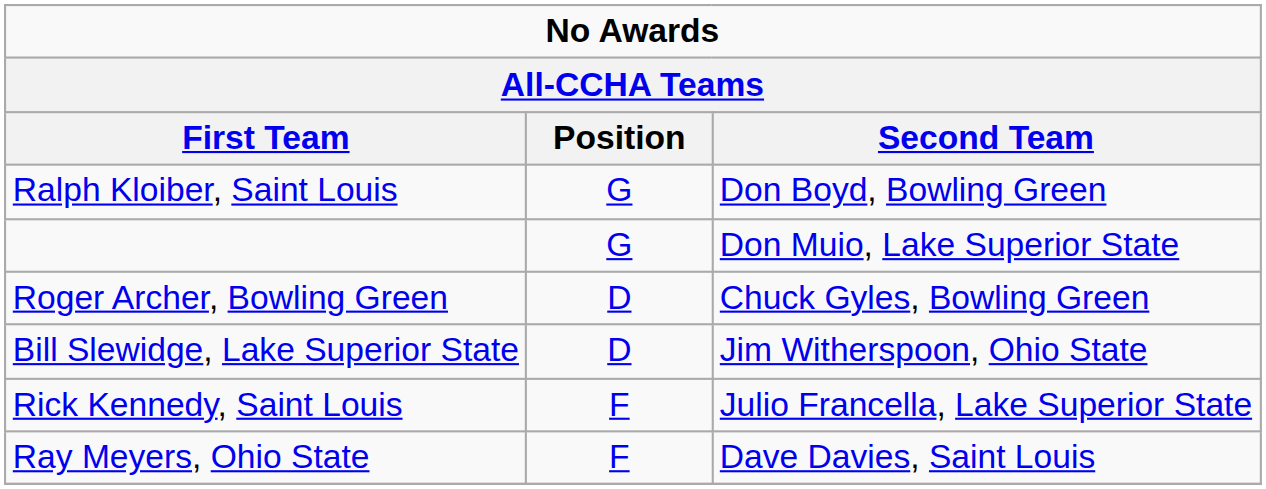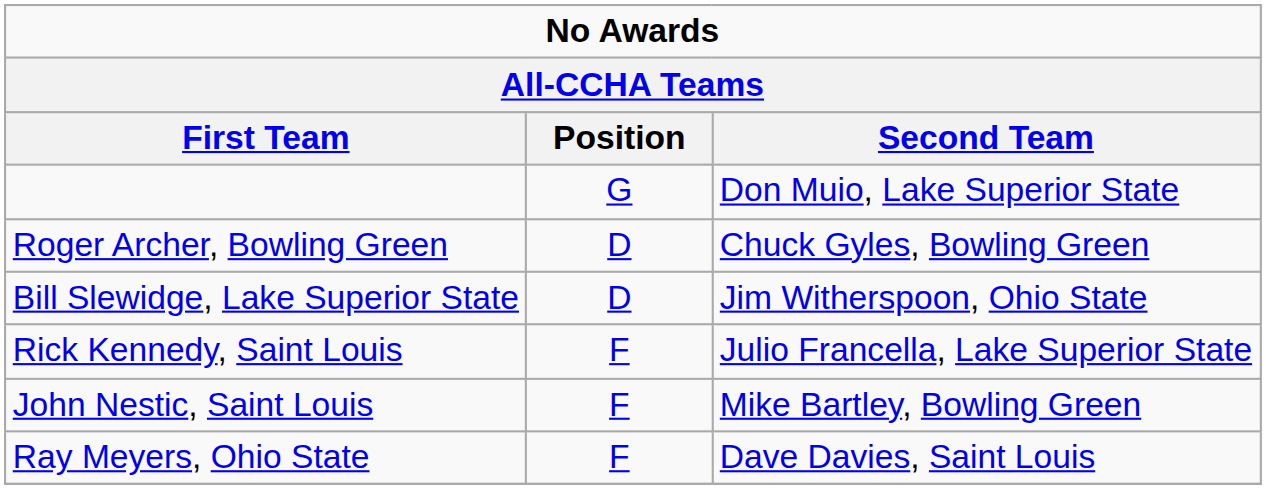- row: Ralph Kloiber, Saint Louis | G | Don Boyd, Bowling Green
+ row: John Nestic, Saint Louis | F | Mike Bartley, Bowling Green
